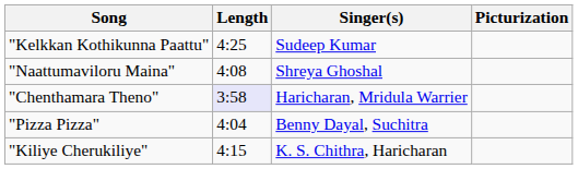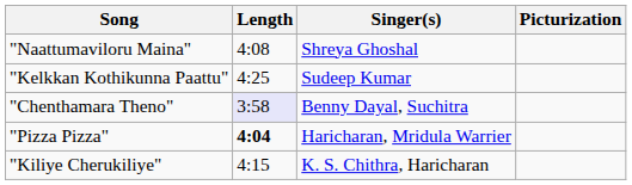rows swapped: "Naattumaviloru Maina" <-> "Kelkkan Kothikunna Paattu"
"Chenthamara Theno" | Singer(s): Haricharan, Mridula Warrier -> Benny Dayal, Suchitra
"Pizza Pizza" | Length: normal -> bold
"Pizza Pizza" | Singer(s): Benny Dayal, Suchitra -> Haricharan, Mridula Warrier
